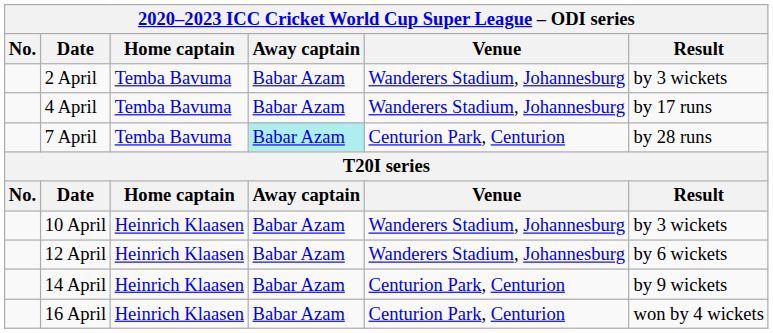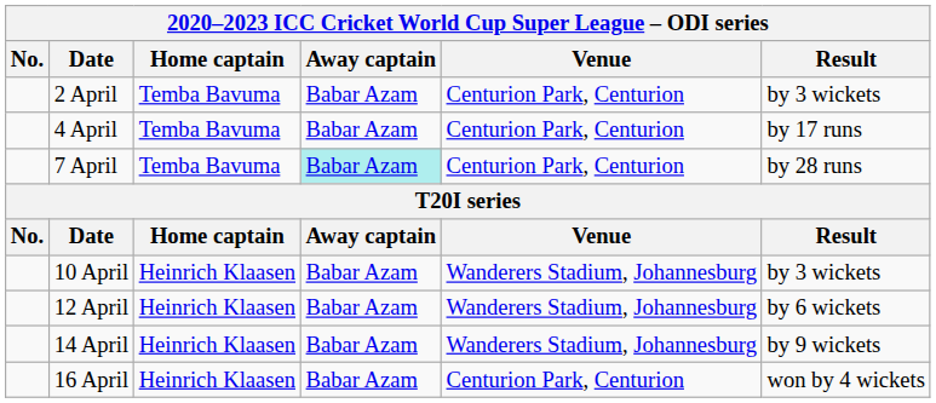2 April | Venue: Wanderers Stadium, Johannesburg -> Centurion Park, Centurion
4 April | Venue: Wanderers Stadium, Johannesburg -> Centurion Park, Centurion
14 April | Venue: Centurion Park, Centurion -> Wanderers Stadium, Johannesburg
